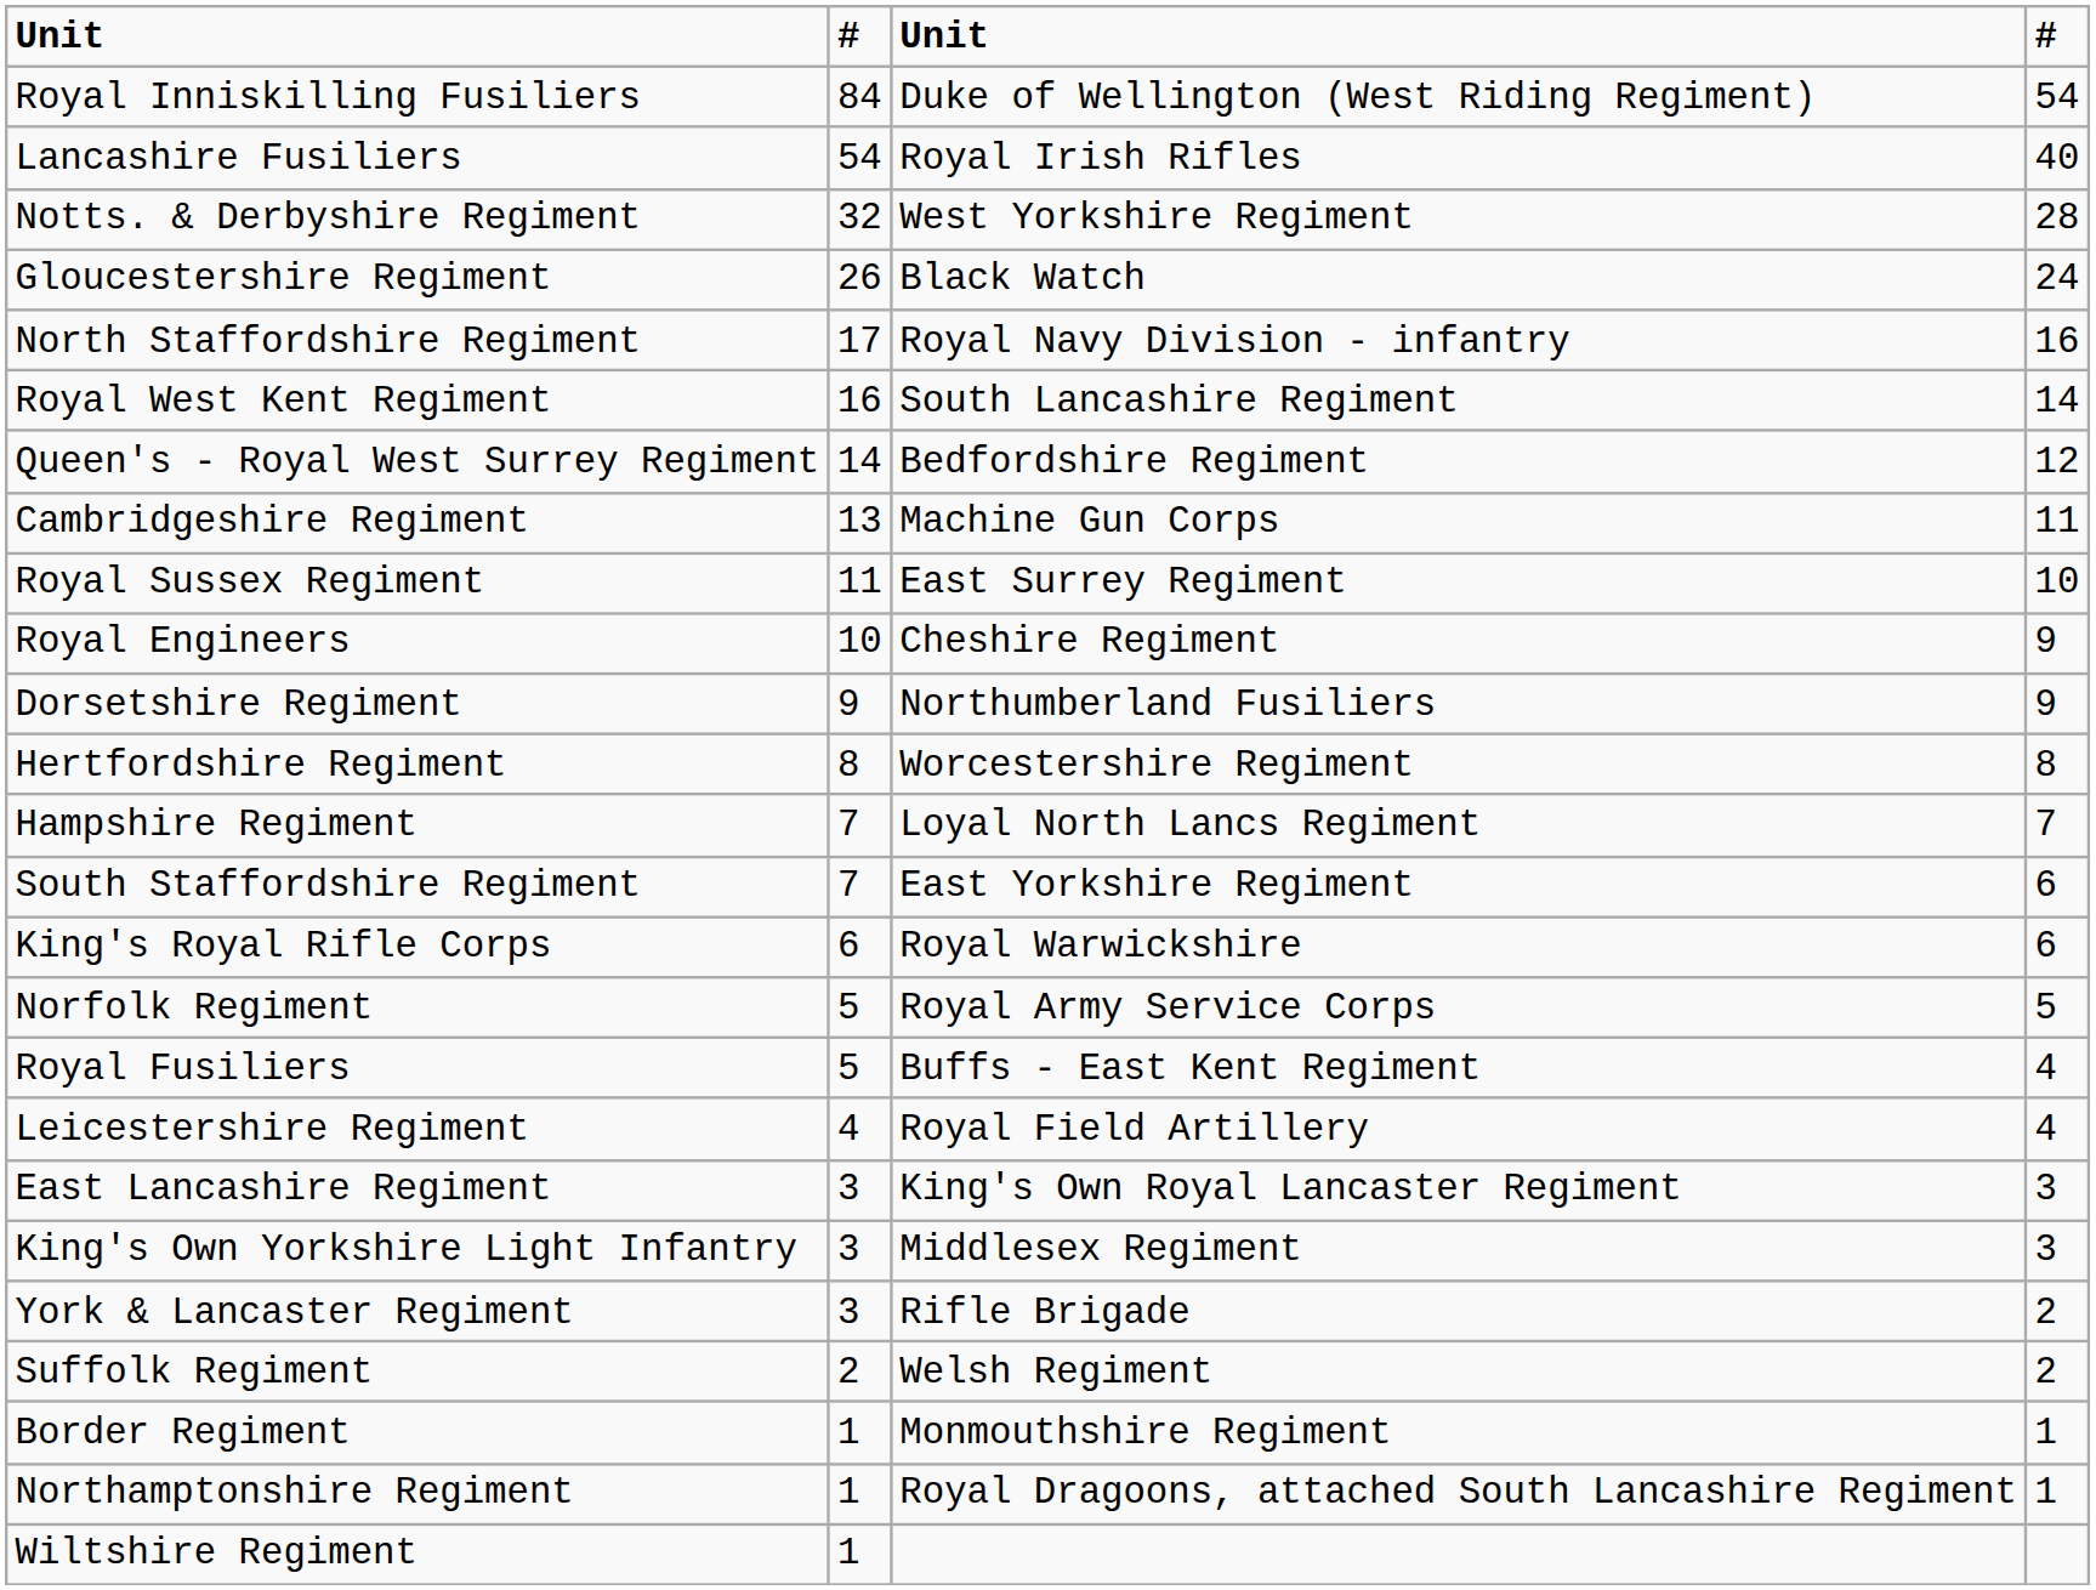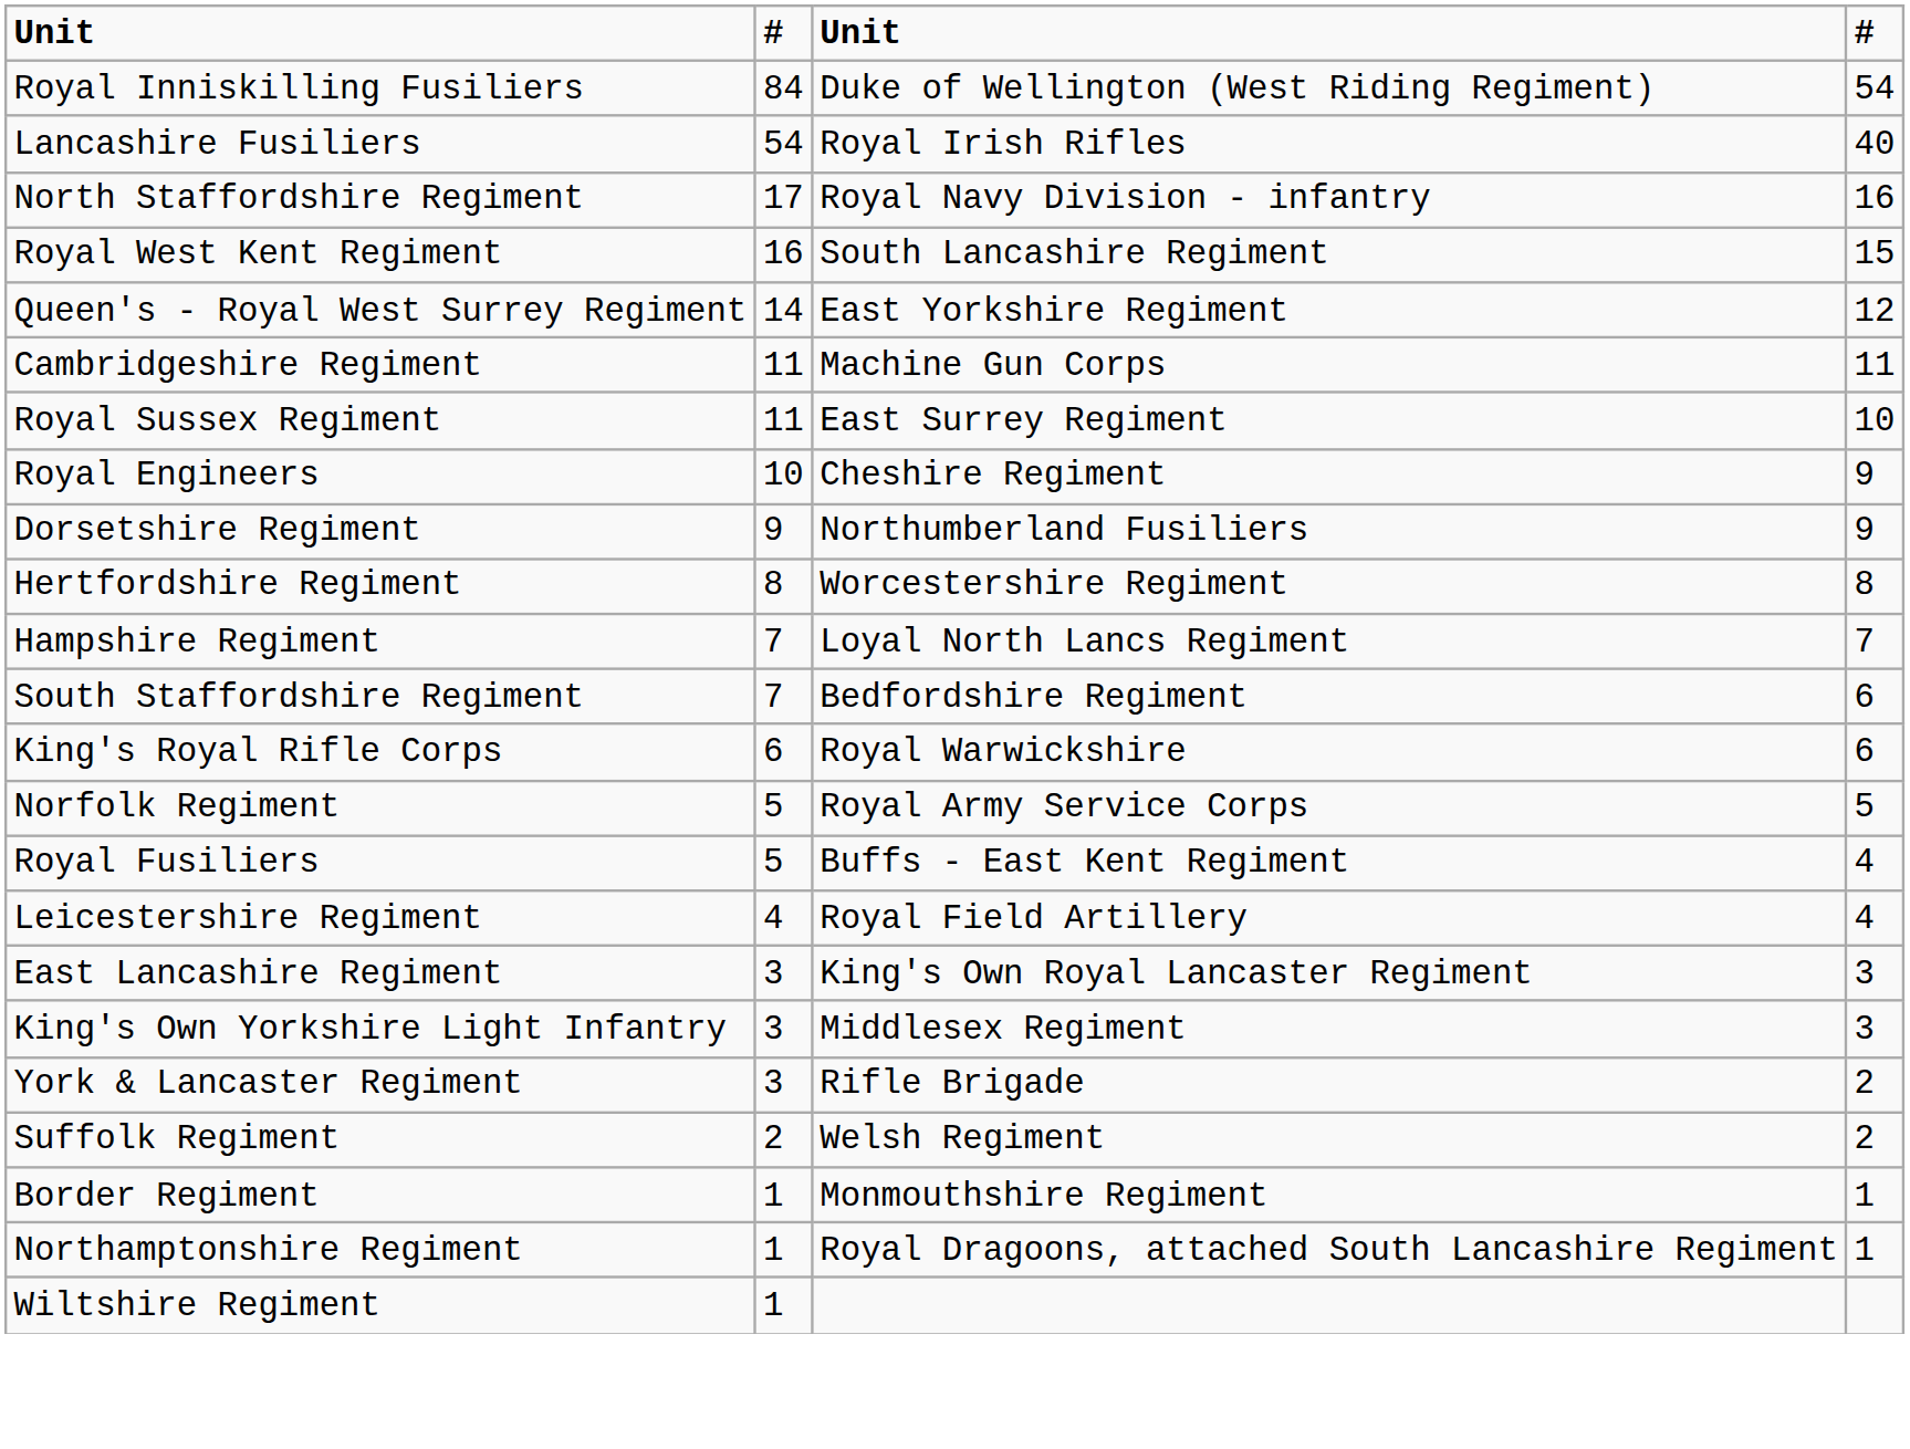- row: Notts. & Derbyshire Regiment | 32 | West Yorkshire Regiment | 28
- row: Gloucestershire Regiment | 26 | Black Watch | 24
Royal West Kent Regiment | column 4: 14 -> 15
Queen's - Royal West Surrey Regiment | column 3: Bedfordshire Regiment -> East Yorkshire Regiment
Cambridgeshire Regiment | column 2: 13 -> 11
South Staffordshire Regiment | column 3: East Yorkshire Regiment -> Bedfordshire Regiment
